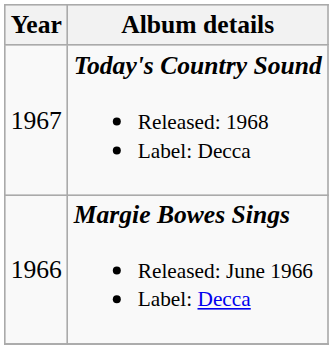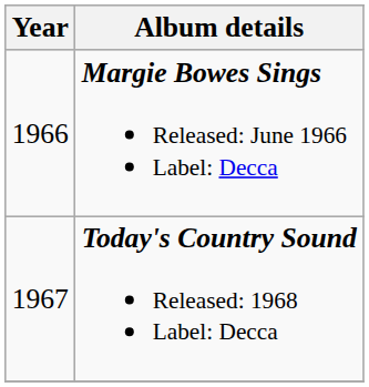rows swapped: Margie Bowes Sings Released: June 1966 Label: Decca <-> Today's Country Sound Released: 1968 Label: Decca
